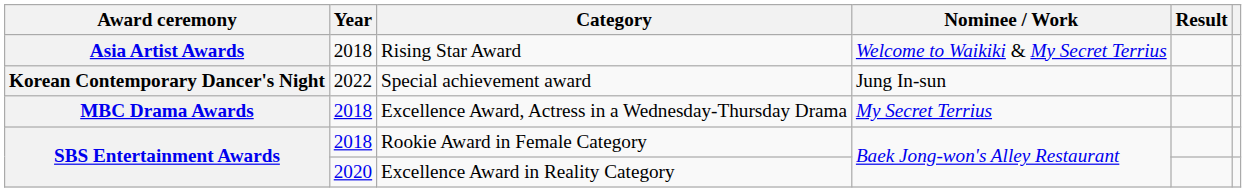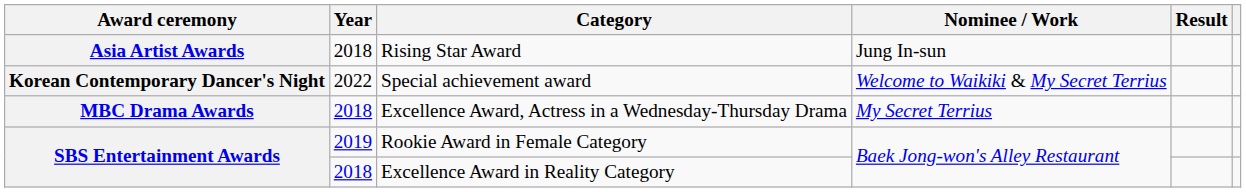Rising Star Award | Nominee / Work: Welcome to Waikiki & My Secret Terrius -> Jung In-sun
Special achievement award | Nominee / Work: Jung In-sun -> Welcome to Waikiki & My Secret Terrius
Rookie Award in Female Category | Year: 2018 -> 2019
Excellence Award in Reality Category | Year: 2020 -> 2018
